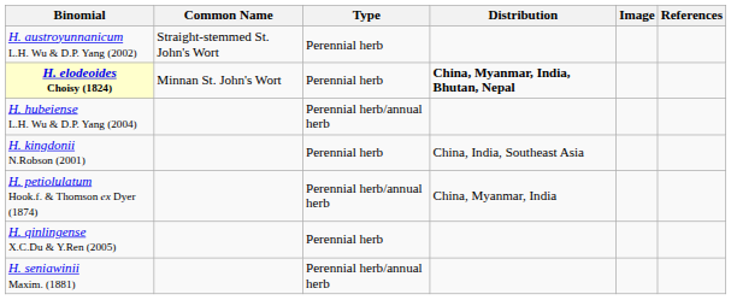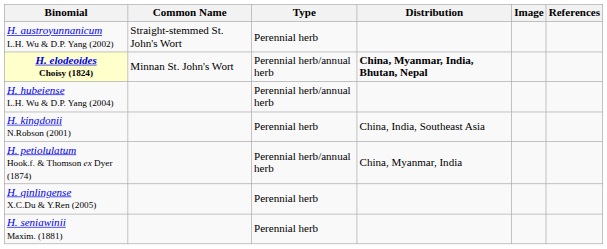H. elodeoides Choisy (1824) | Type: Perennial herb -> Perennial herb/annual herb
H. seniawinii Maxim. (1881) | Type: Perennial herb/annual herb -> Perennial herb
